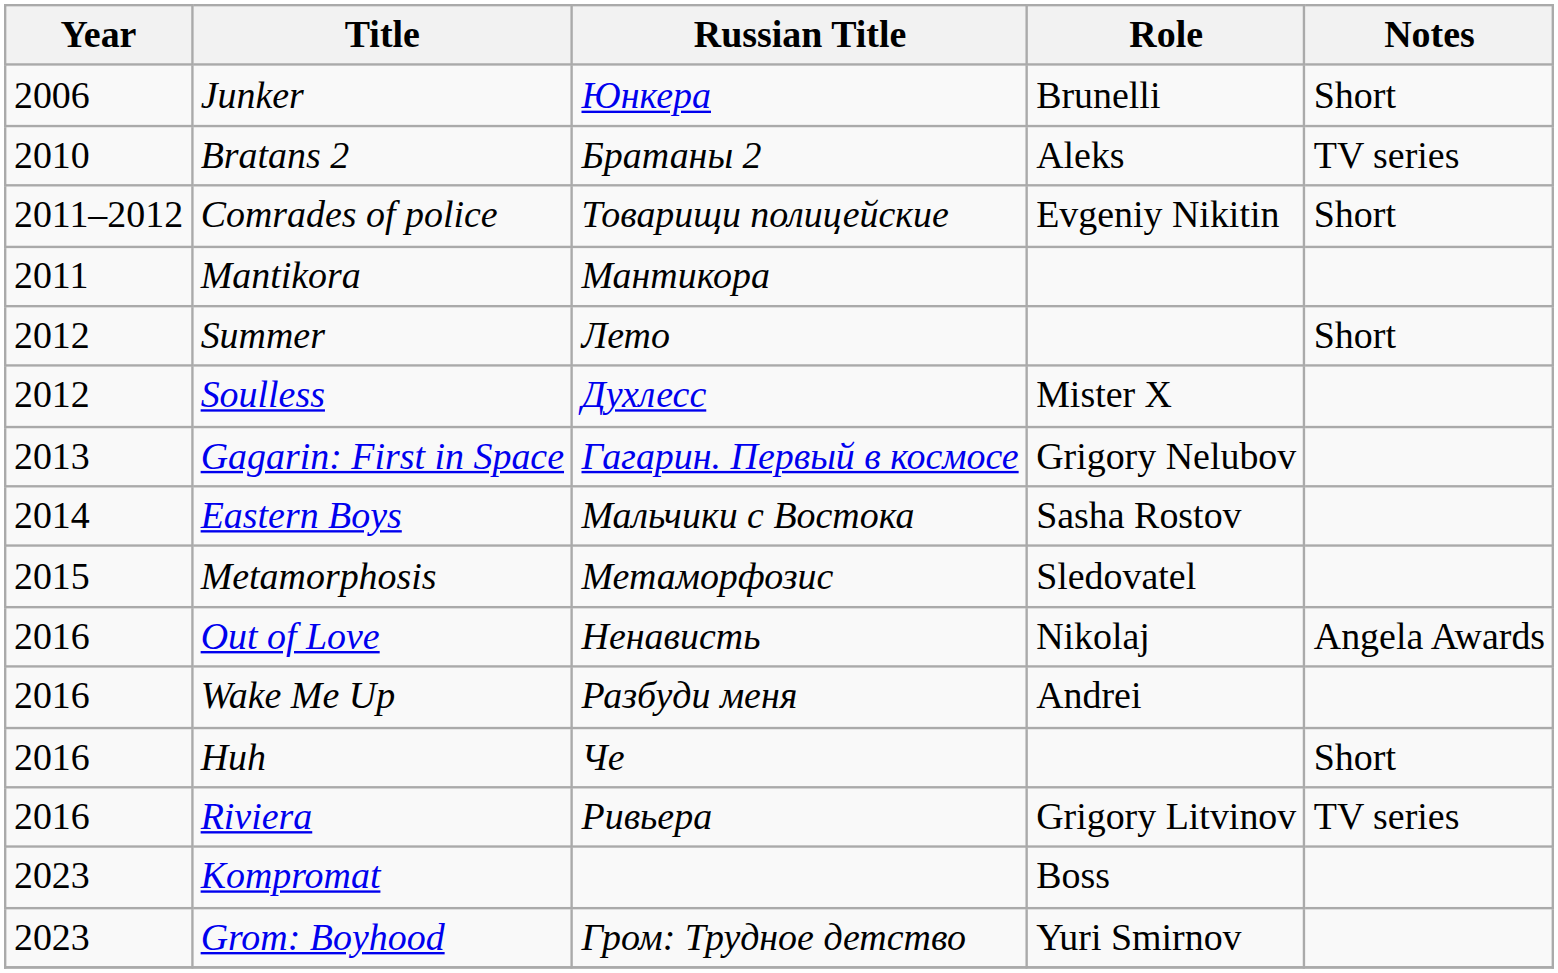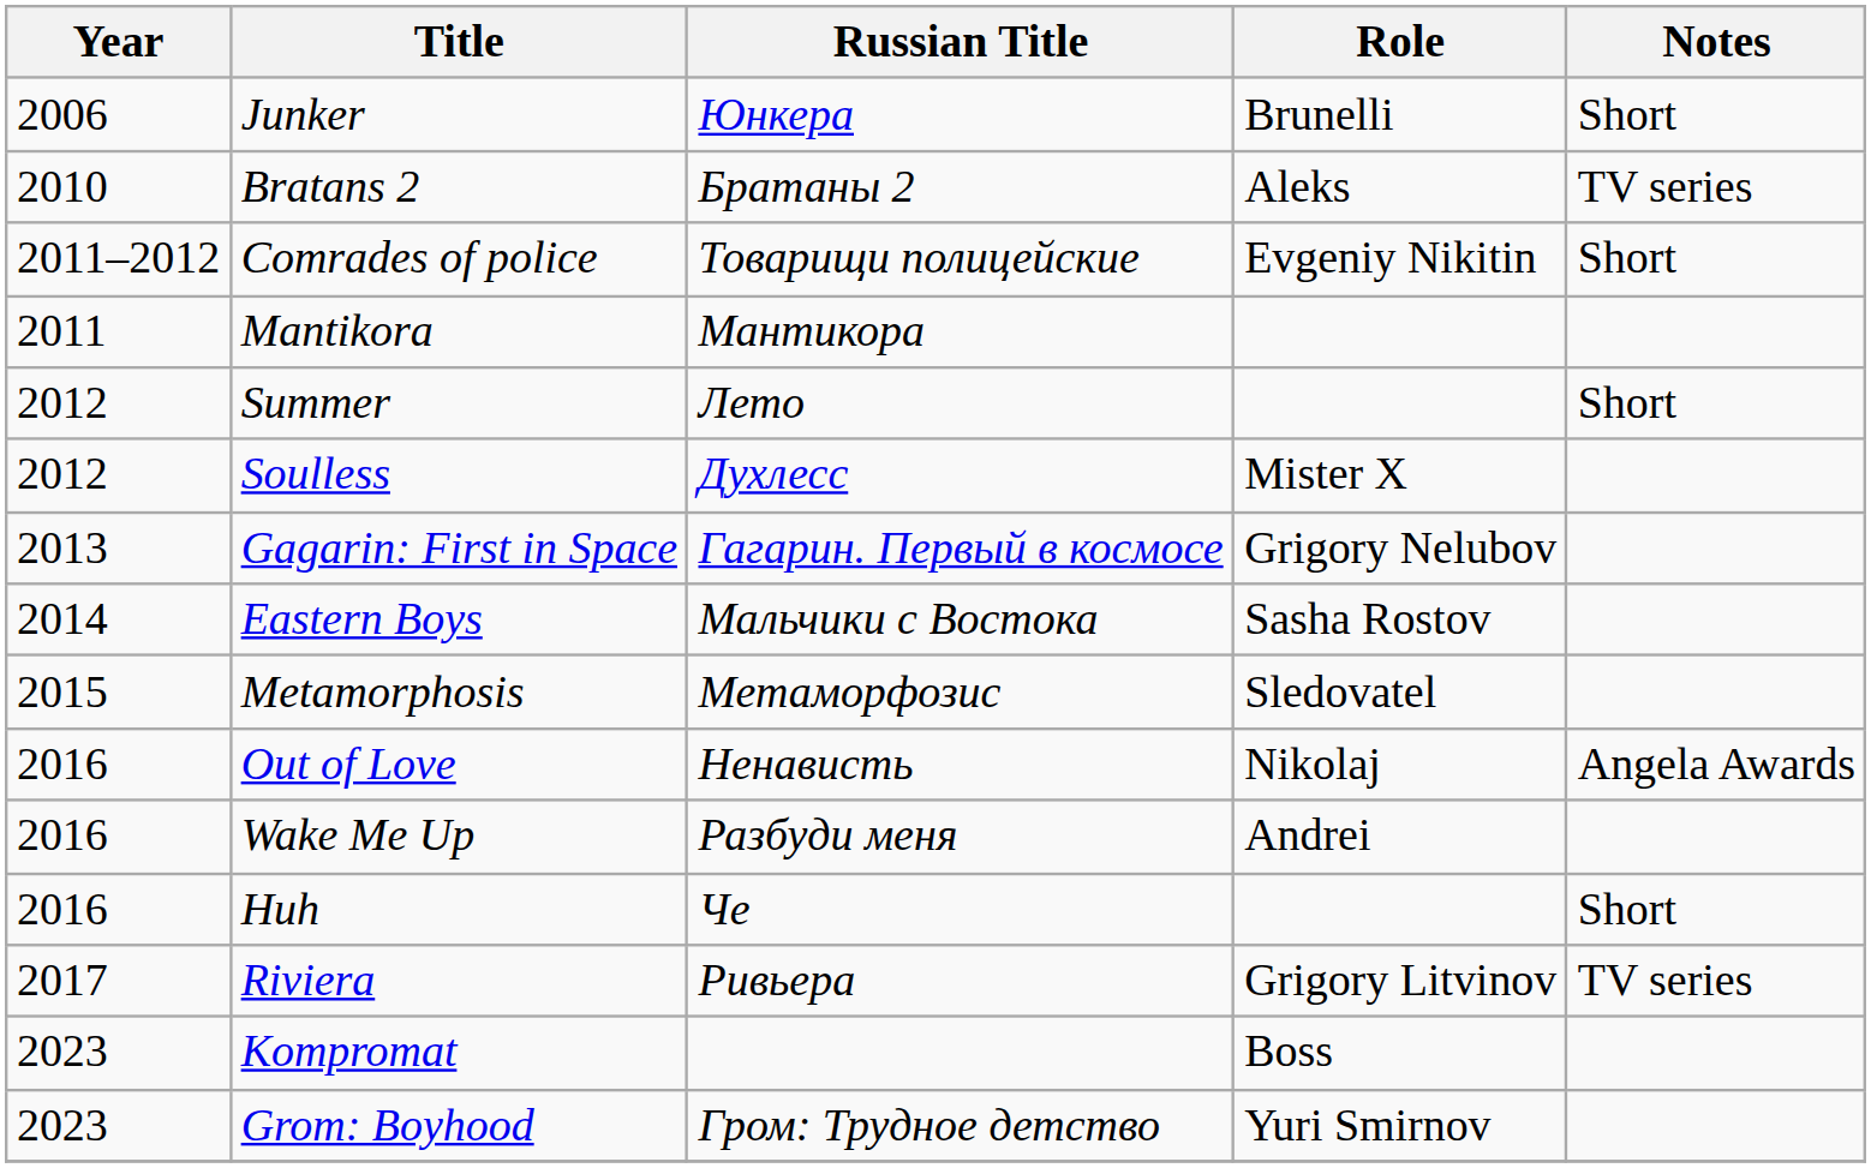Riviera | Year: 2016 -> 2017
